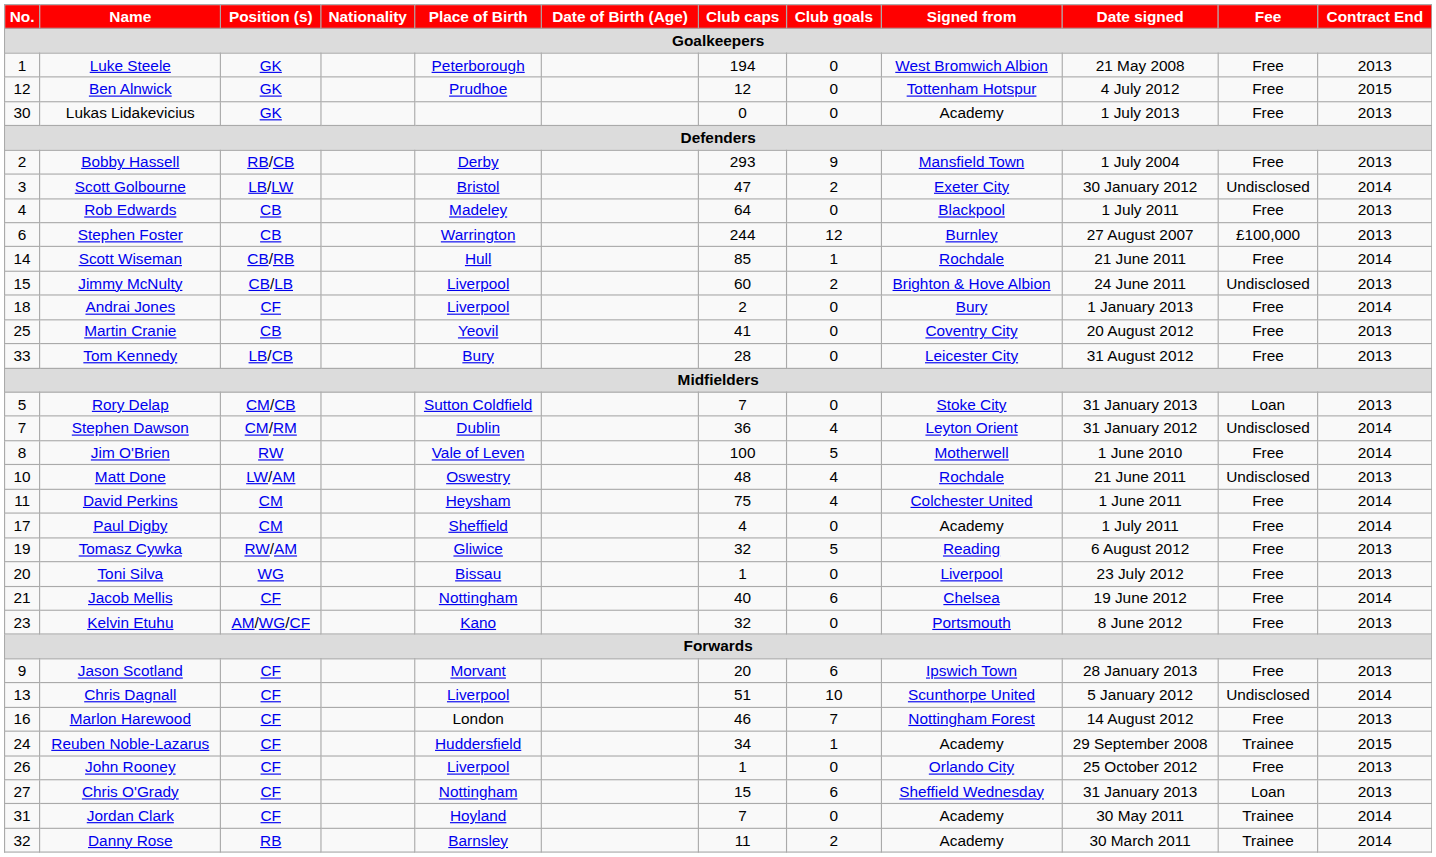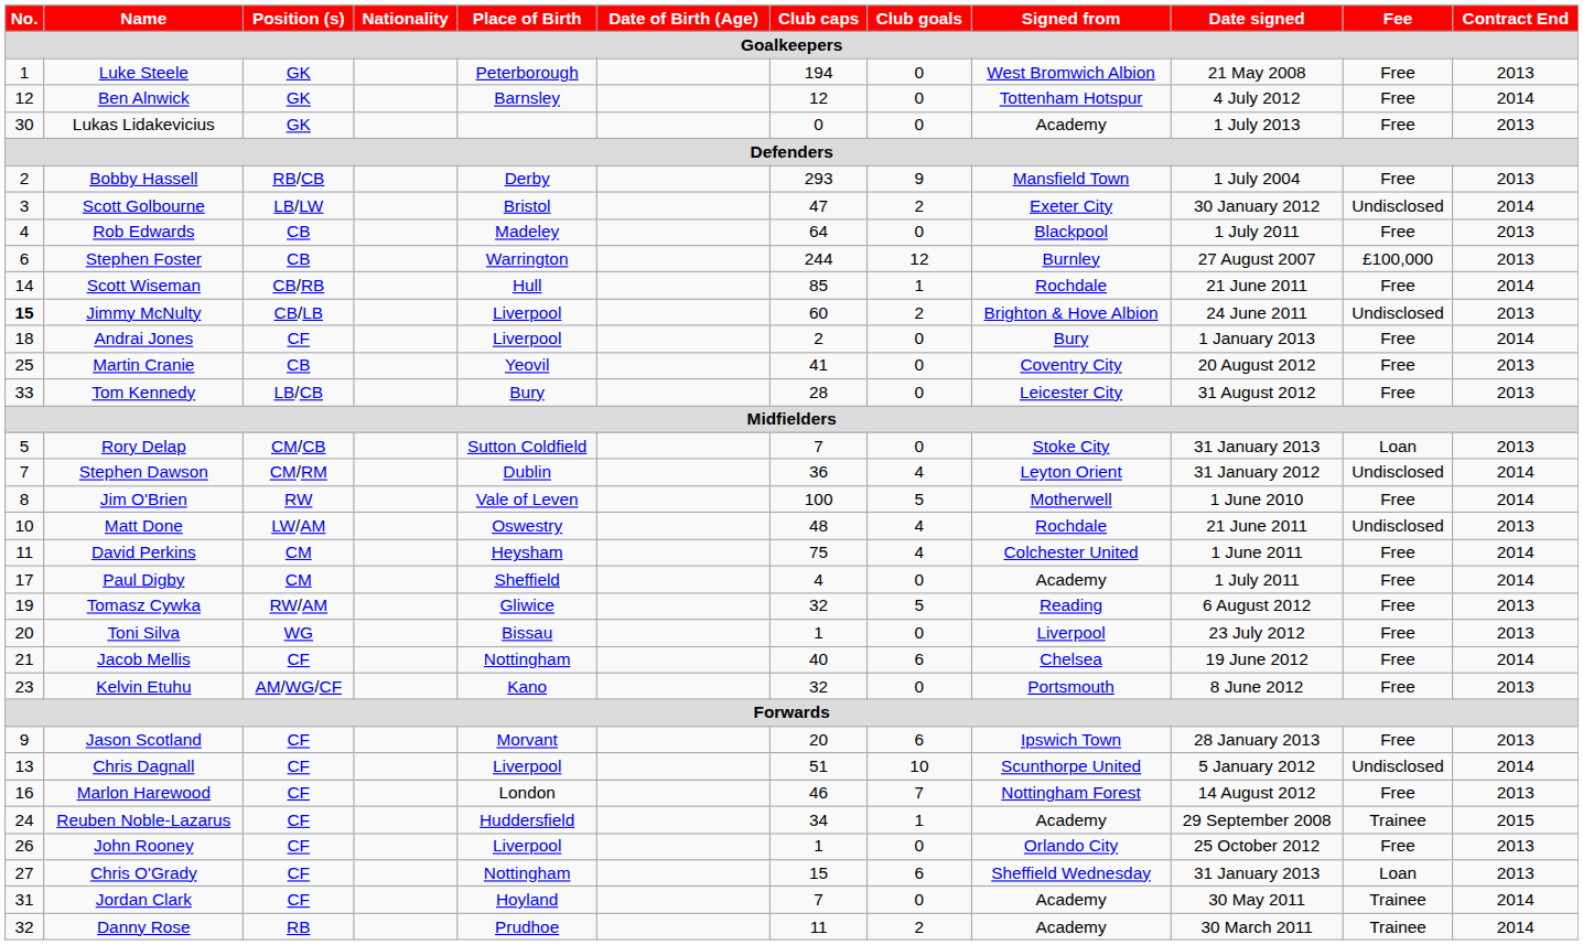Ben Alnwick | Place of Birth: Prudhoe -> Barnsley
Ben Alnwick | Contract End: 2015 -> 2014
Jimmy McNulty | No.: normal -> bold
Danny Rose | Place of Birth: Barnsley -> Prudhoe
